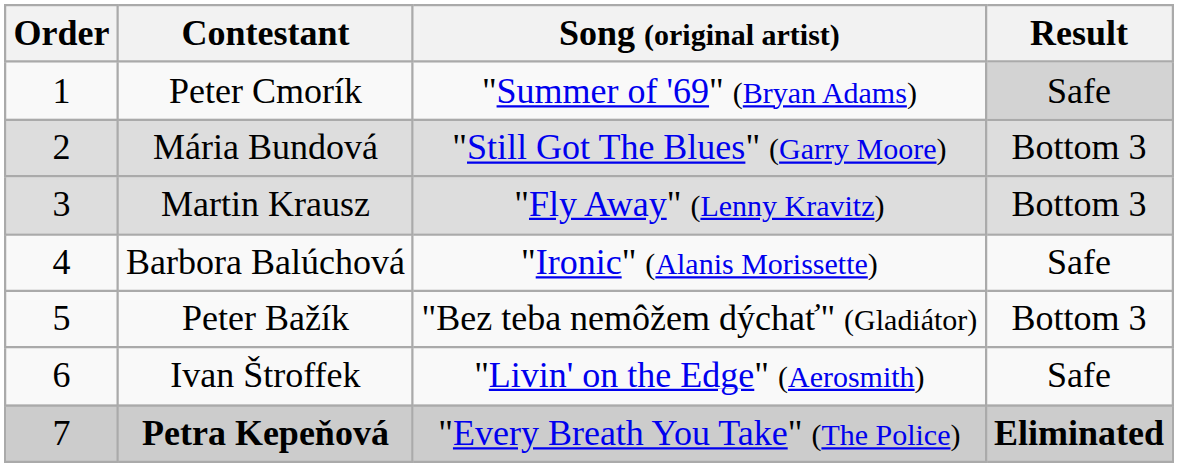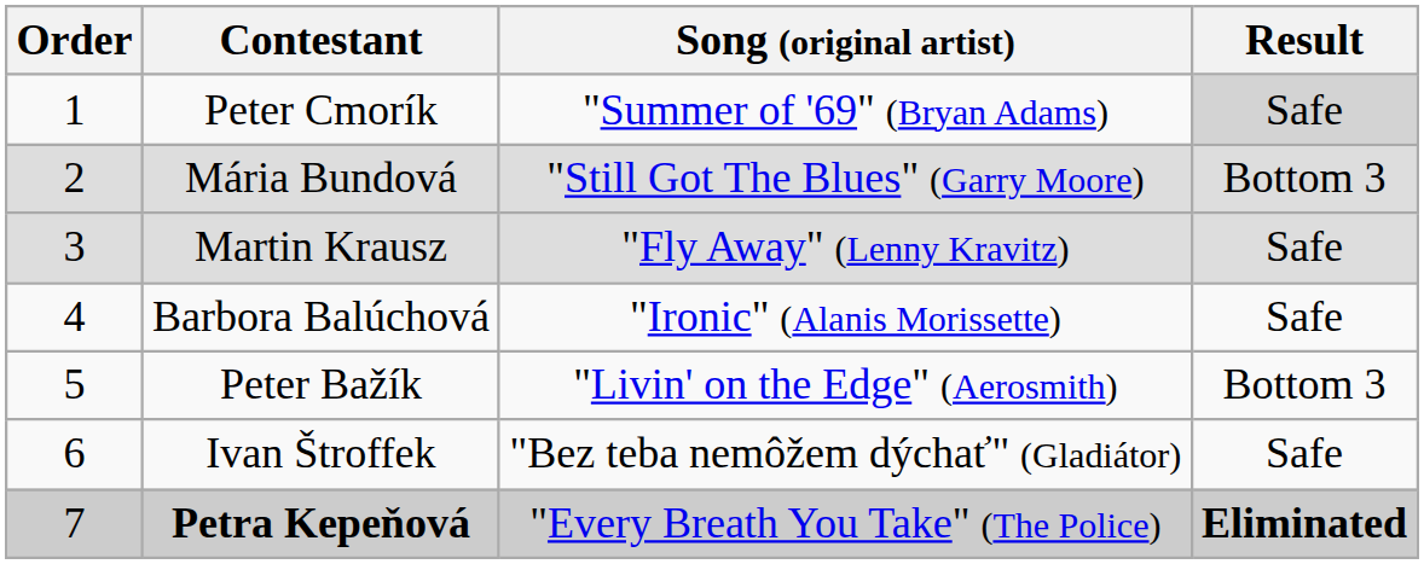Martin Krausz | Result: Bottom 3 -> Safe
Peter Bažík | Song (original artist): "Bez teba nemôžem dýchať" (Gladiátor) -> "Livin' on the Edge" (Aerosmith)
Ivan Štroffek | Song (original artist): "Livin' on the Edge" (Aerosmith) -> "Bez teba nemôžem dýchať" (Gladiátor)
